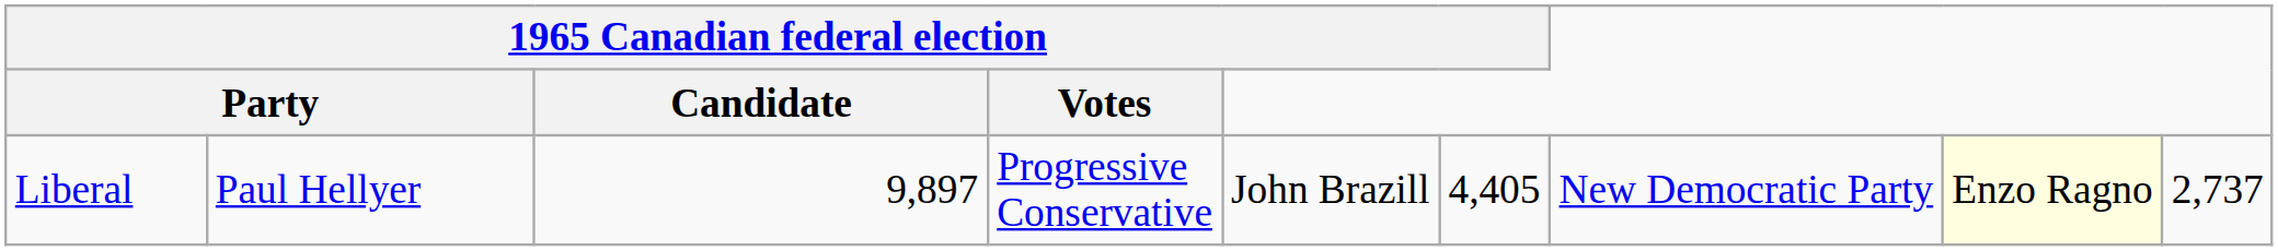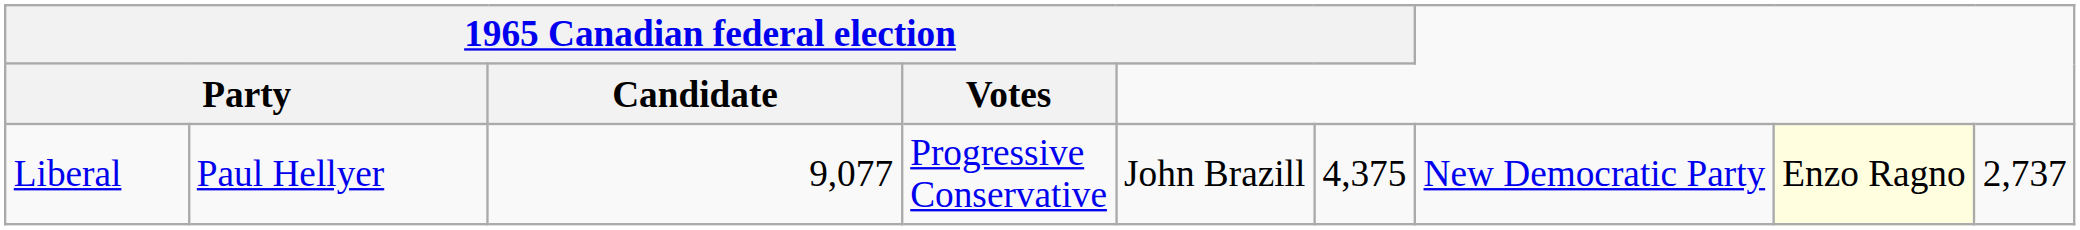Liberal | 1965 Canadian federal election / Candidate: 9,897 -> 9,077
Liberal | column 6: 4,405 -> 4,375
